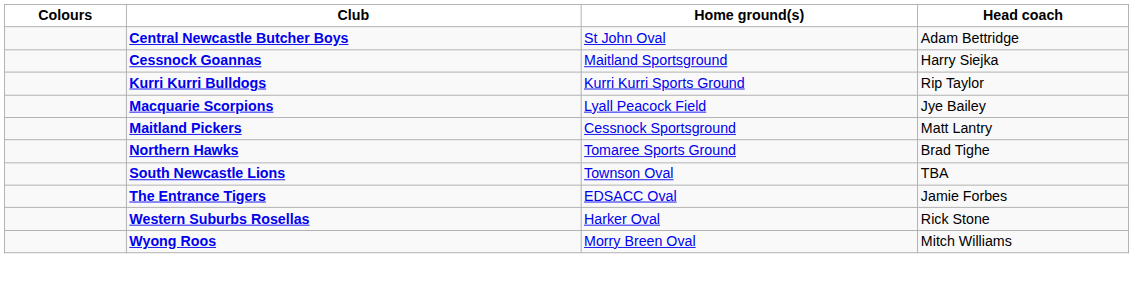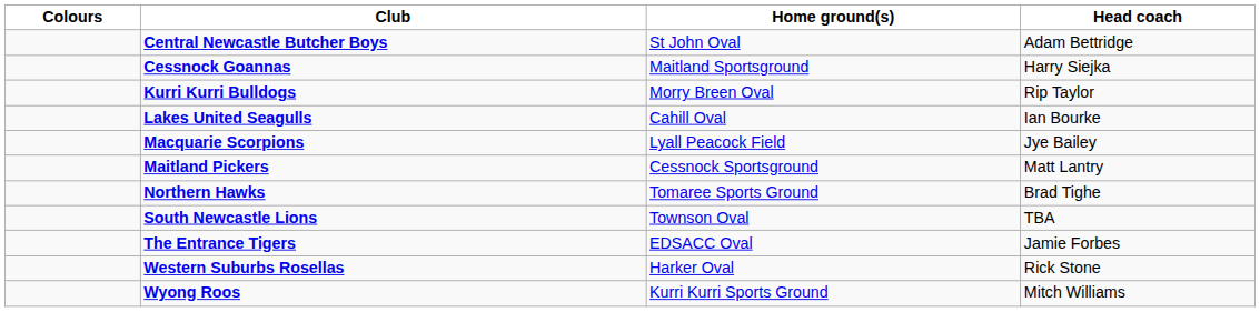Kurri Kurri Bulldogs | Home ground(s): Kurri Kurri Sports Ground -> Morry Breen Oval
+ row: Lakes United Seagulls | Cahill Oval | Ian Bourke
Wyong Roos | Home ground(s): Morry Breen Oval -> Kurri Kurri Sports Ground
